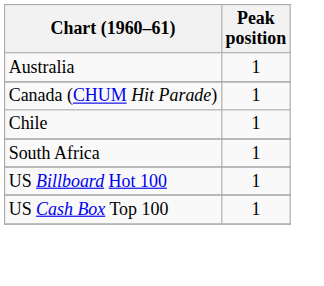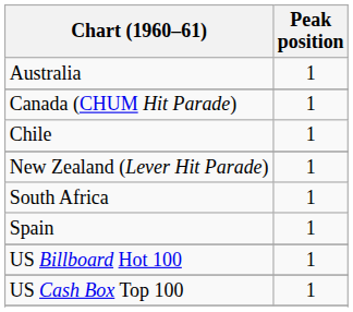+ row: New Zealand (Lever Hit Parade) | 1
+ row: Spain | 1
